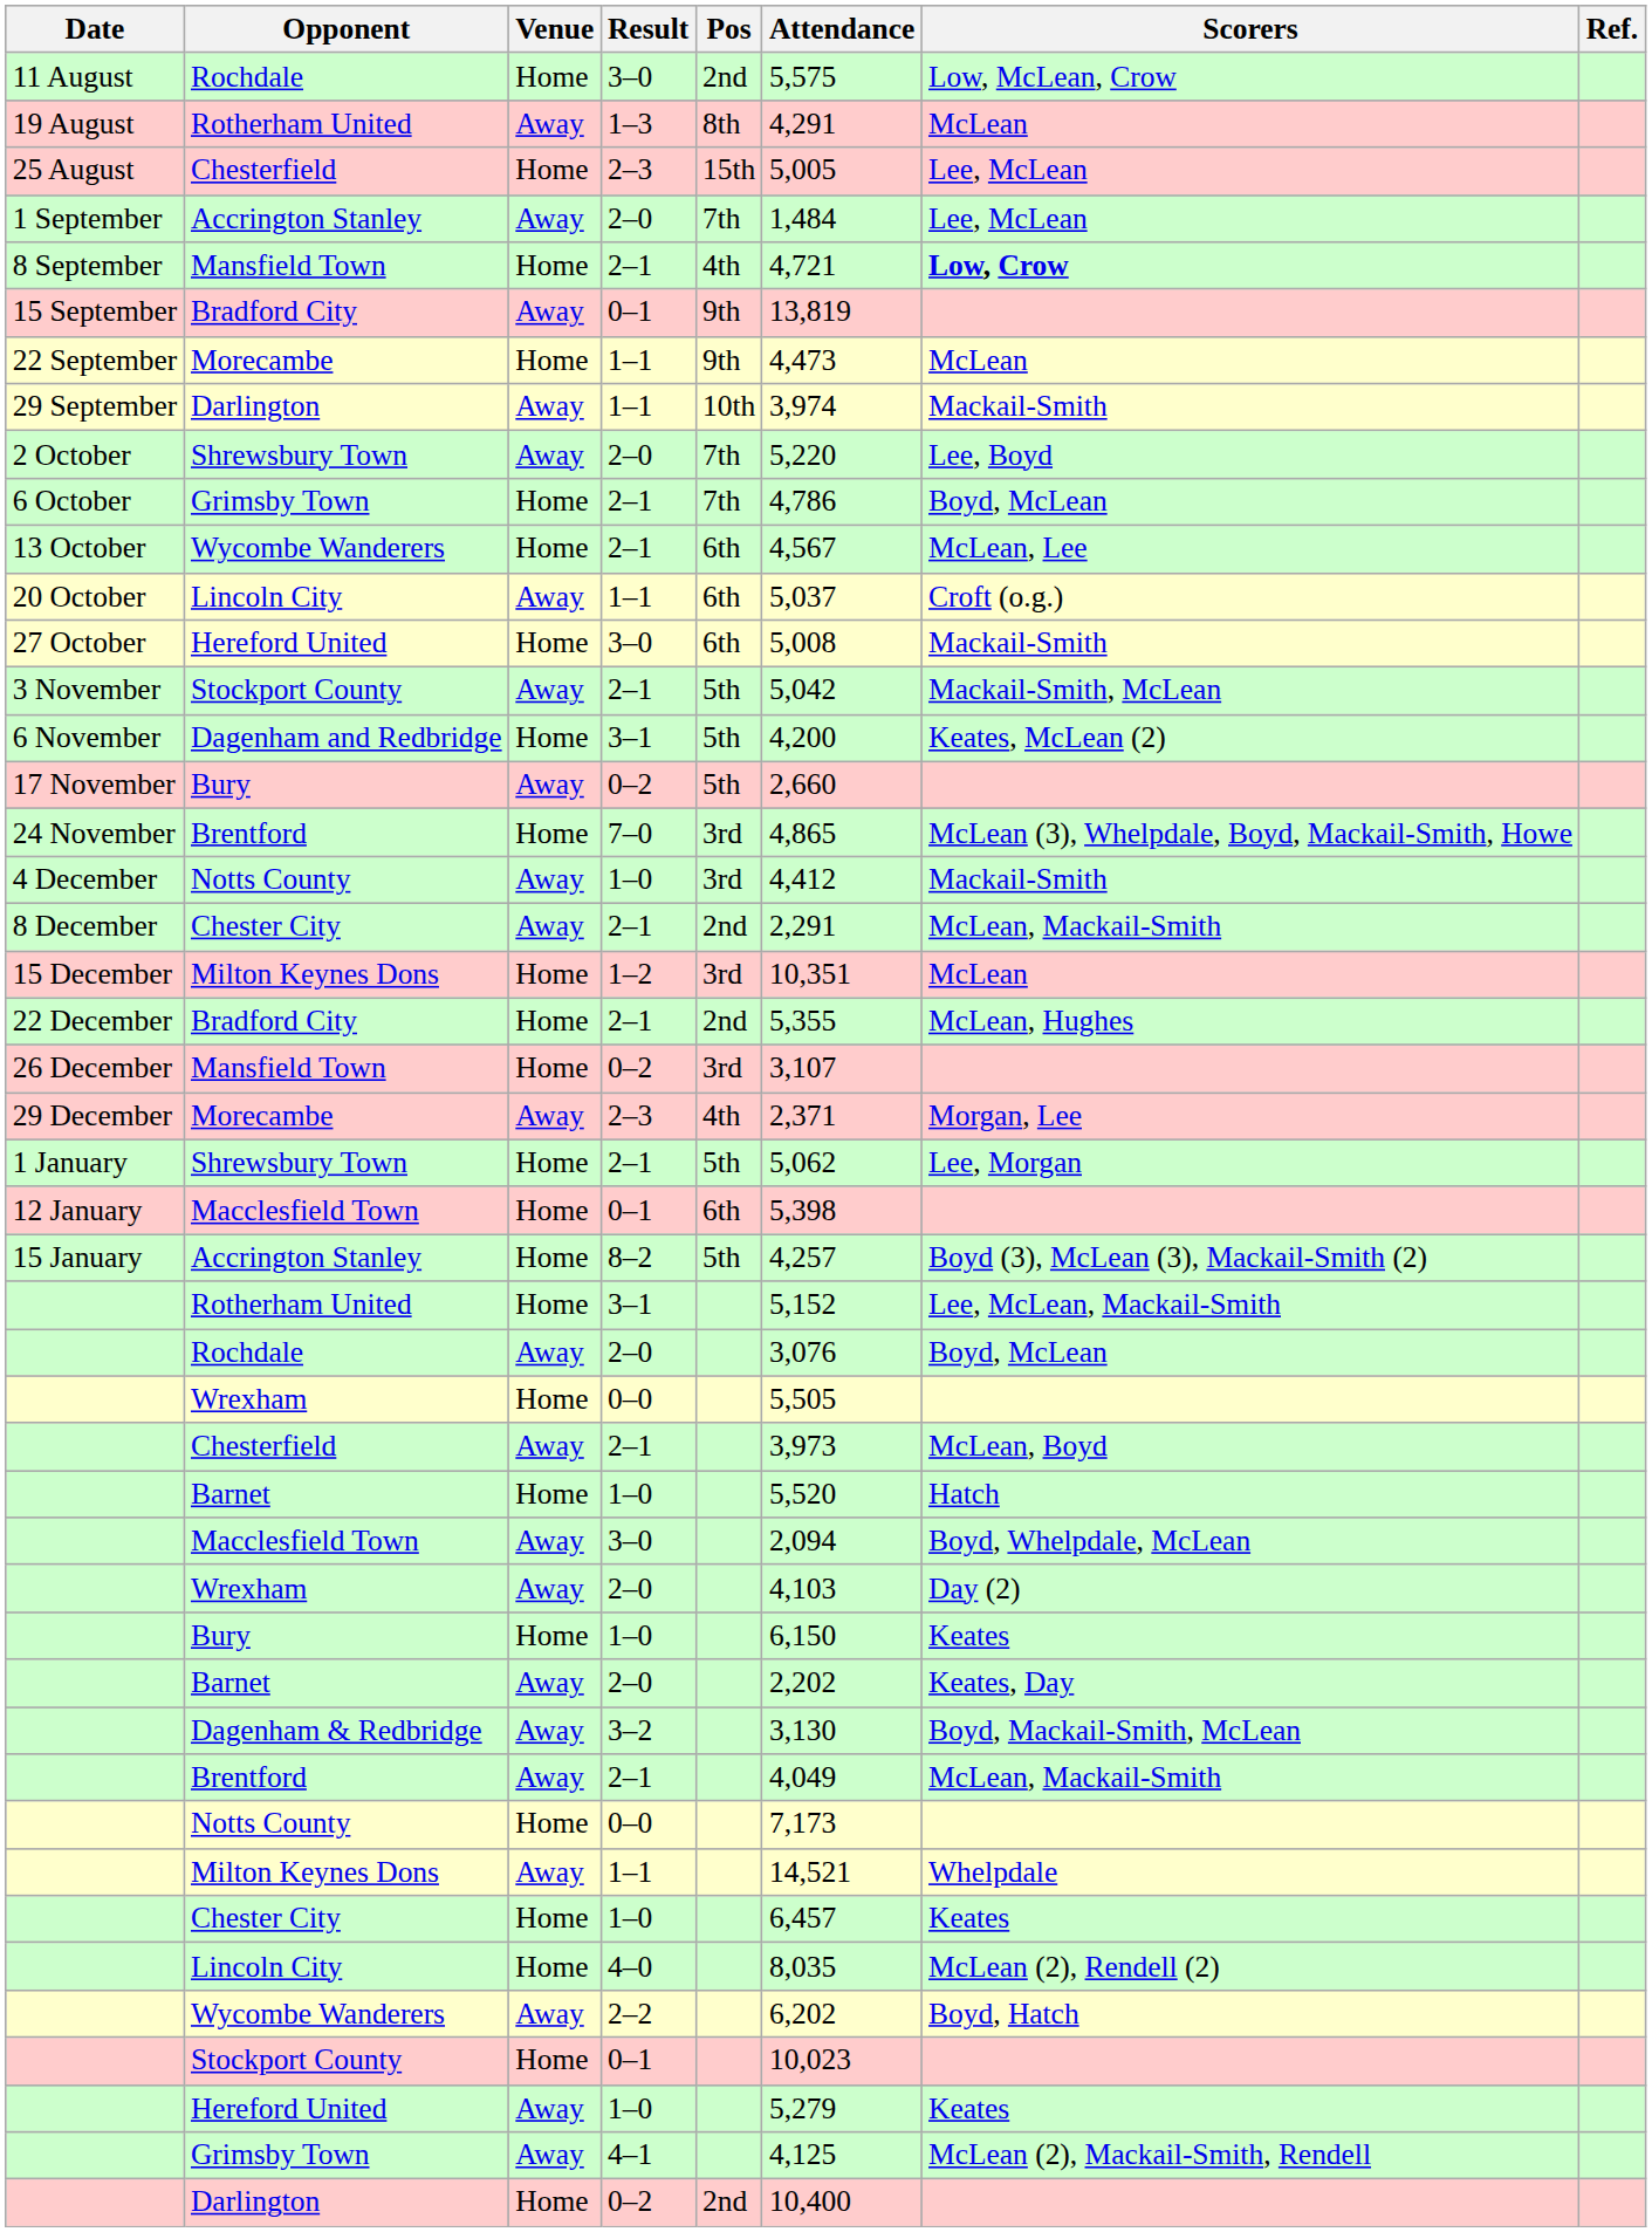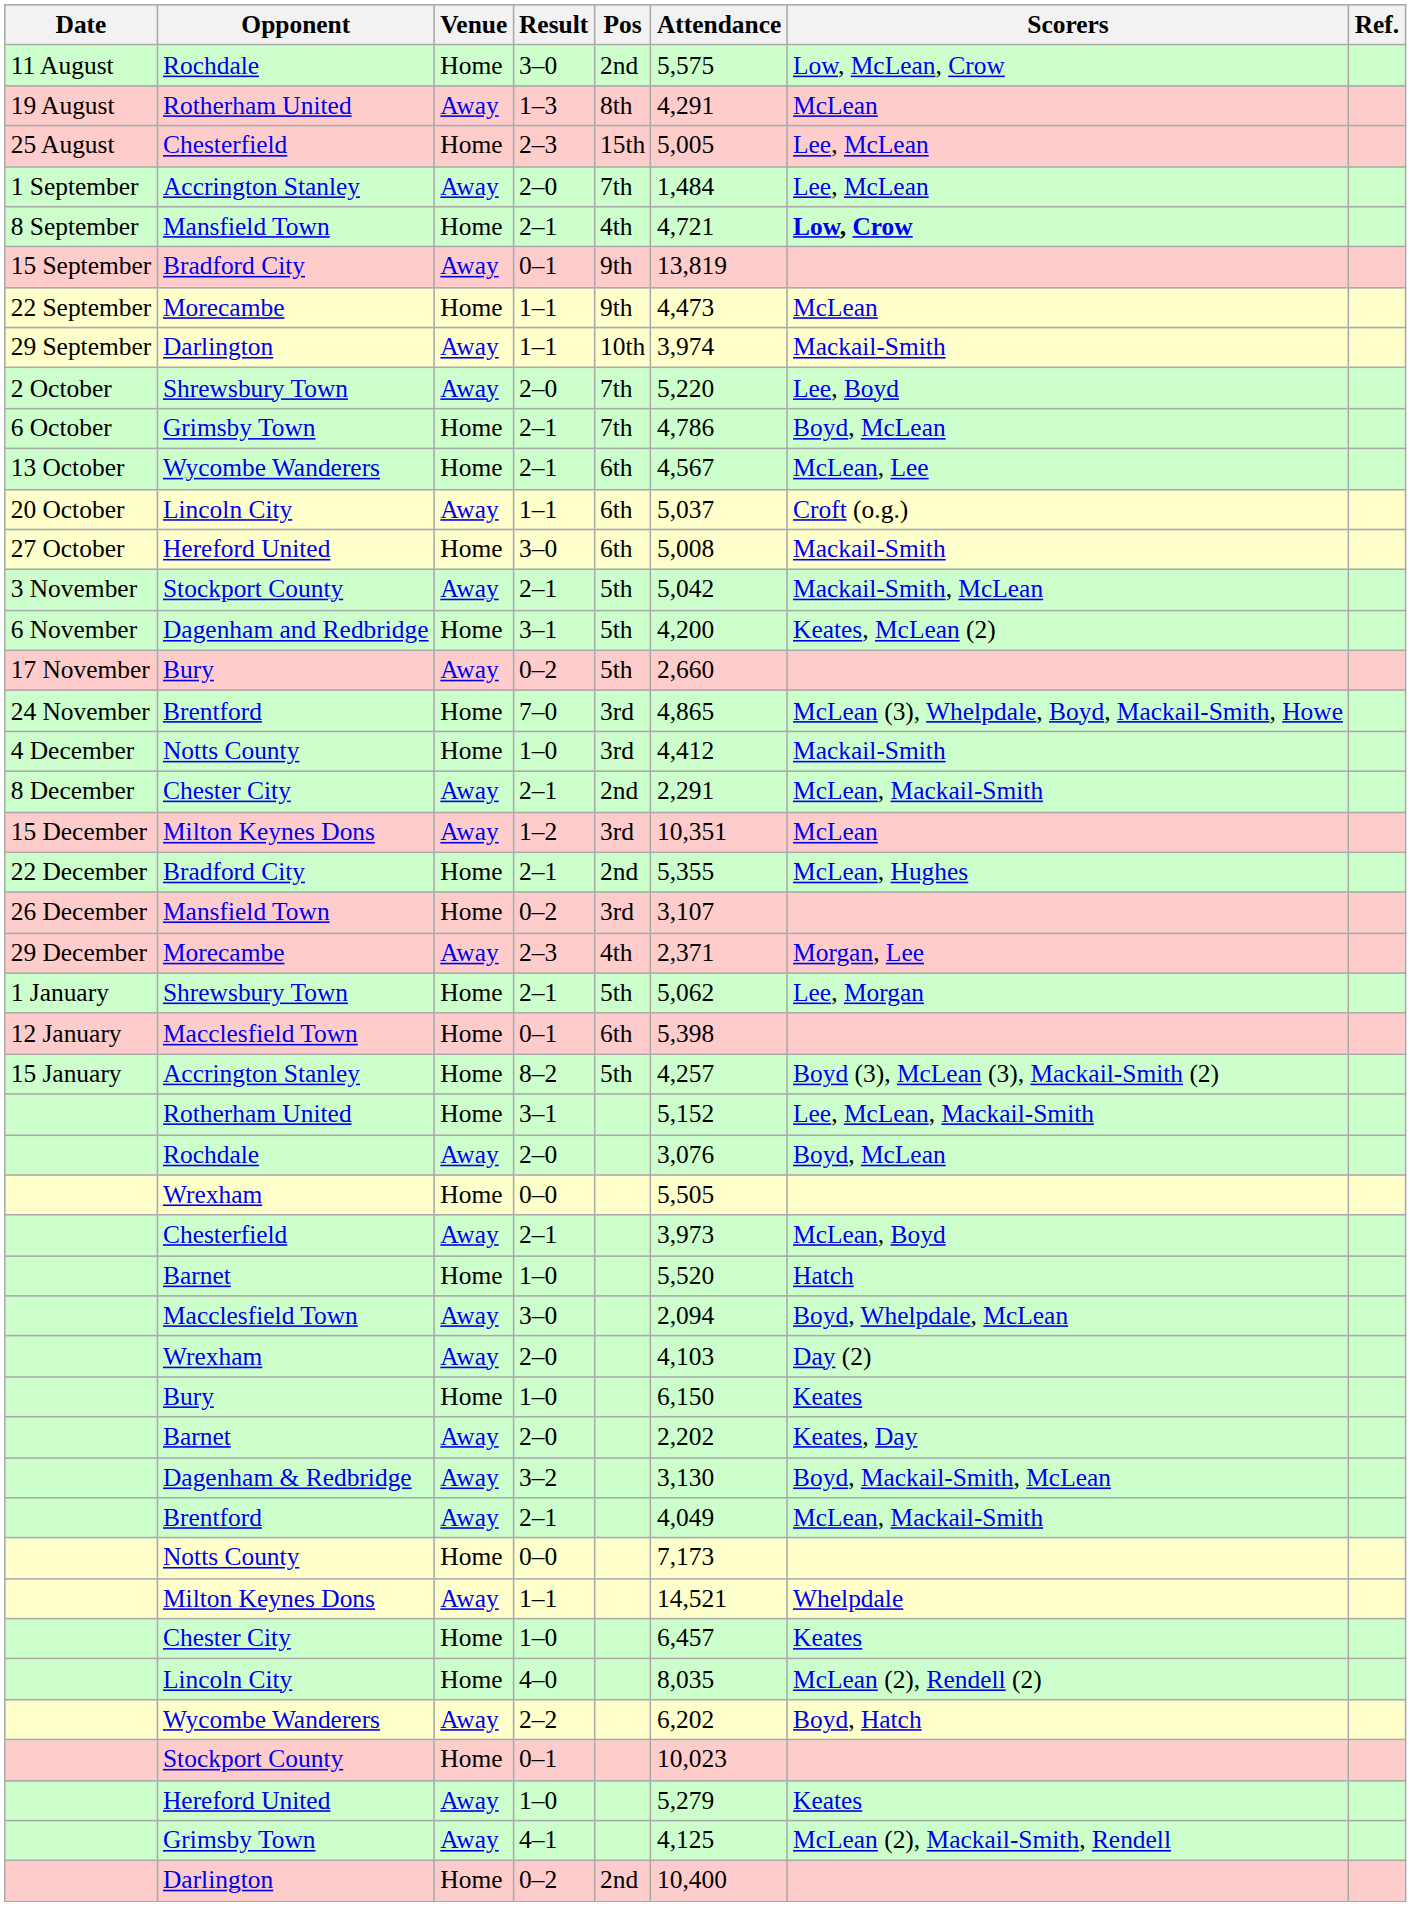4 December | Venue: Away -> Home
15 December | Venue: Home -> Away
